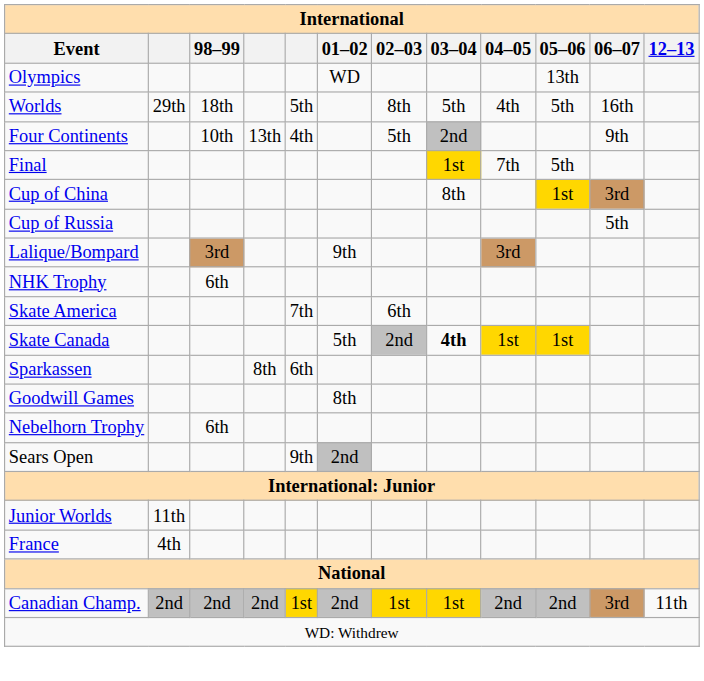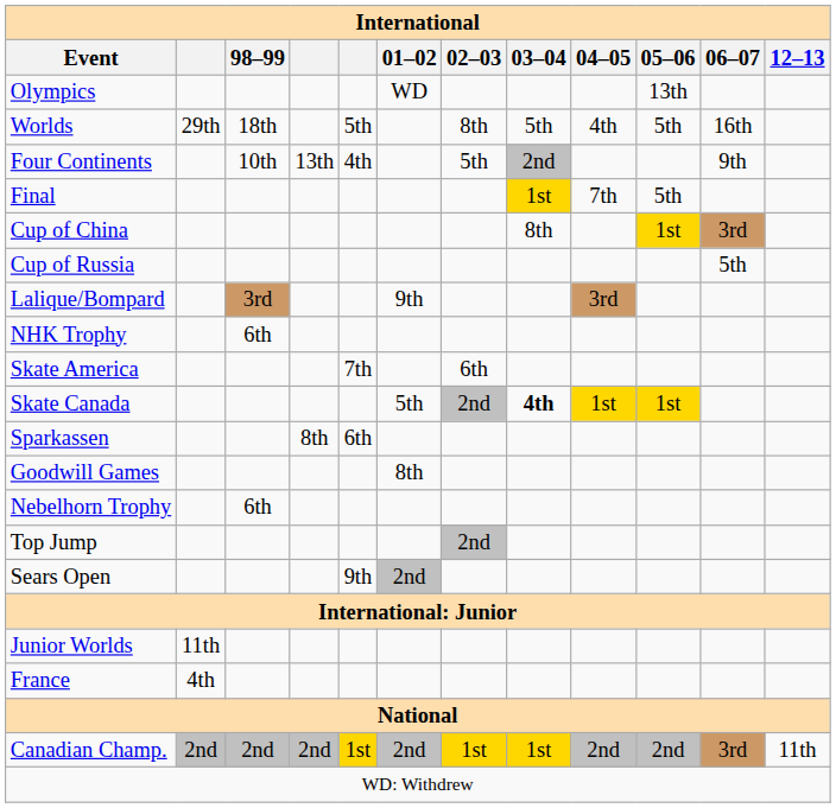+ row: Top Jump | 2nd
